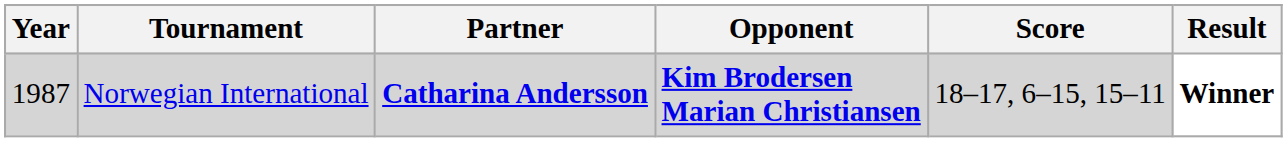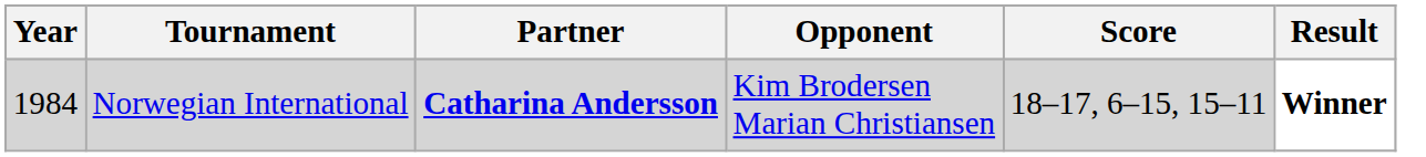Norwegian International | Year: 1987 -> 1984
Norwegian International | Opponent: bold -> normal
